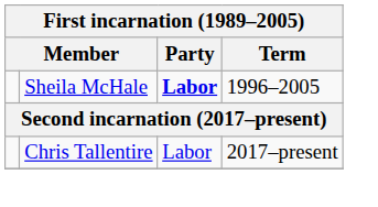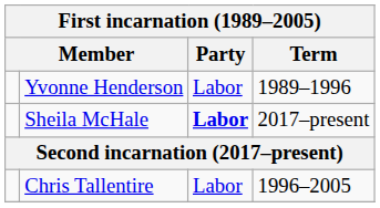+ row: Yvonne Henderson | Labor | 1989–1996
Sheila McHale | Term: 1996–2005 -> 2017–present
Chris Tallentire | Term: 2017–present -> 1996–2005
